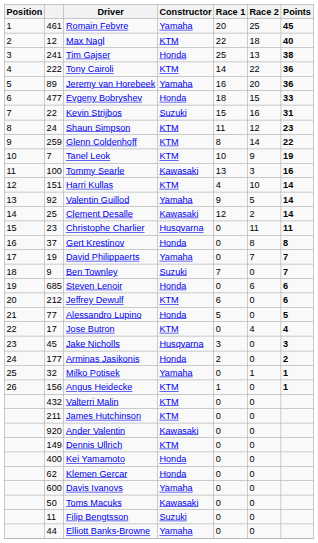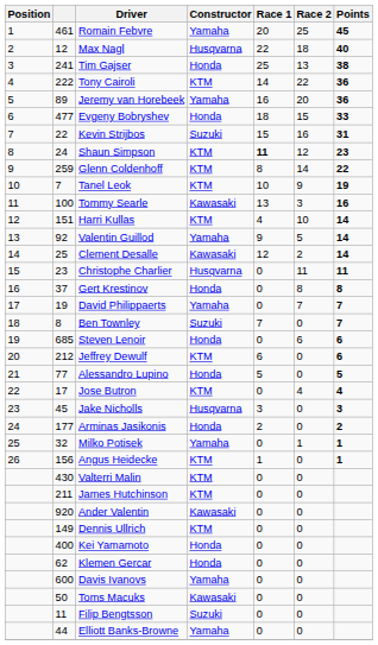Max Nagl | Constructor: KTM -> Husqvarna
Shaun Simpson | Race 1: normal -> bold
Ben Townley | column 2: 9 -> 8
Valterri Malin | column 2: 432 -> 430
